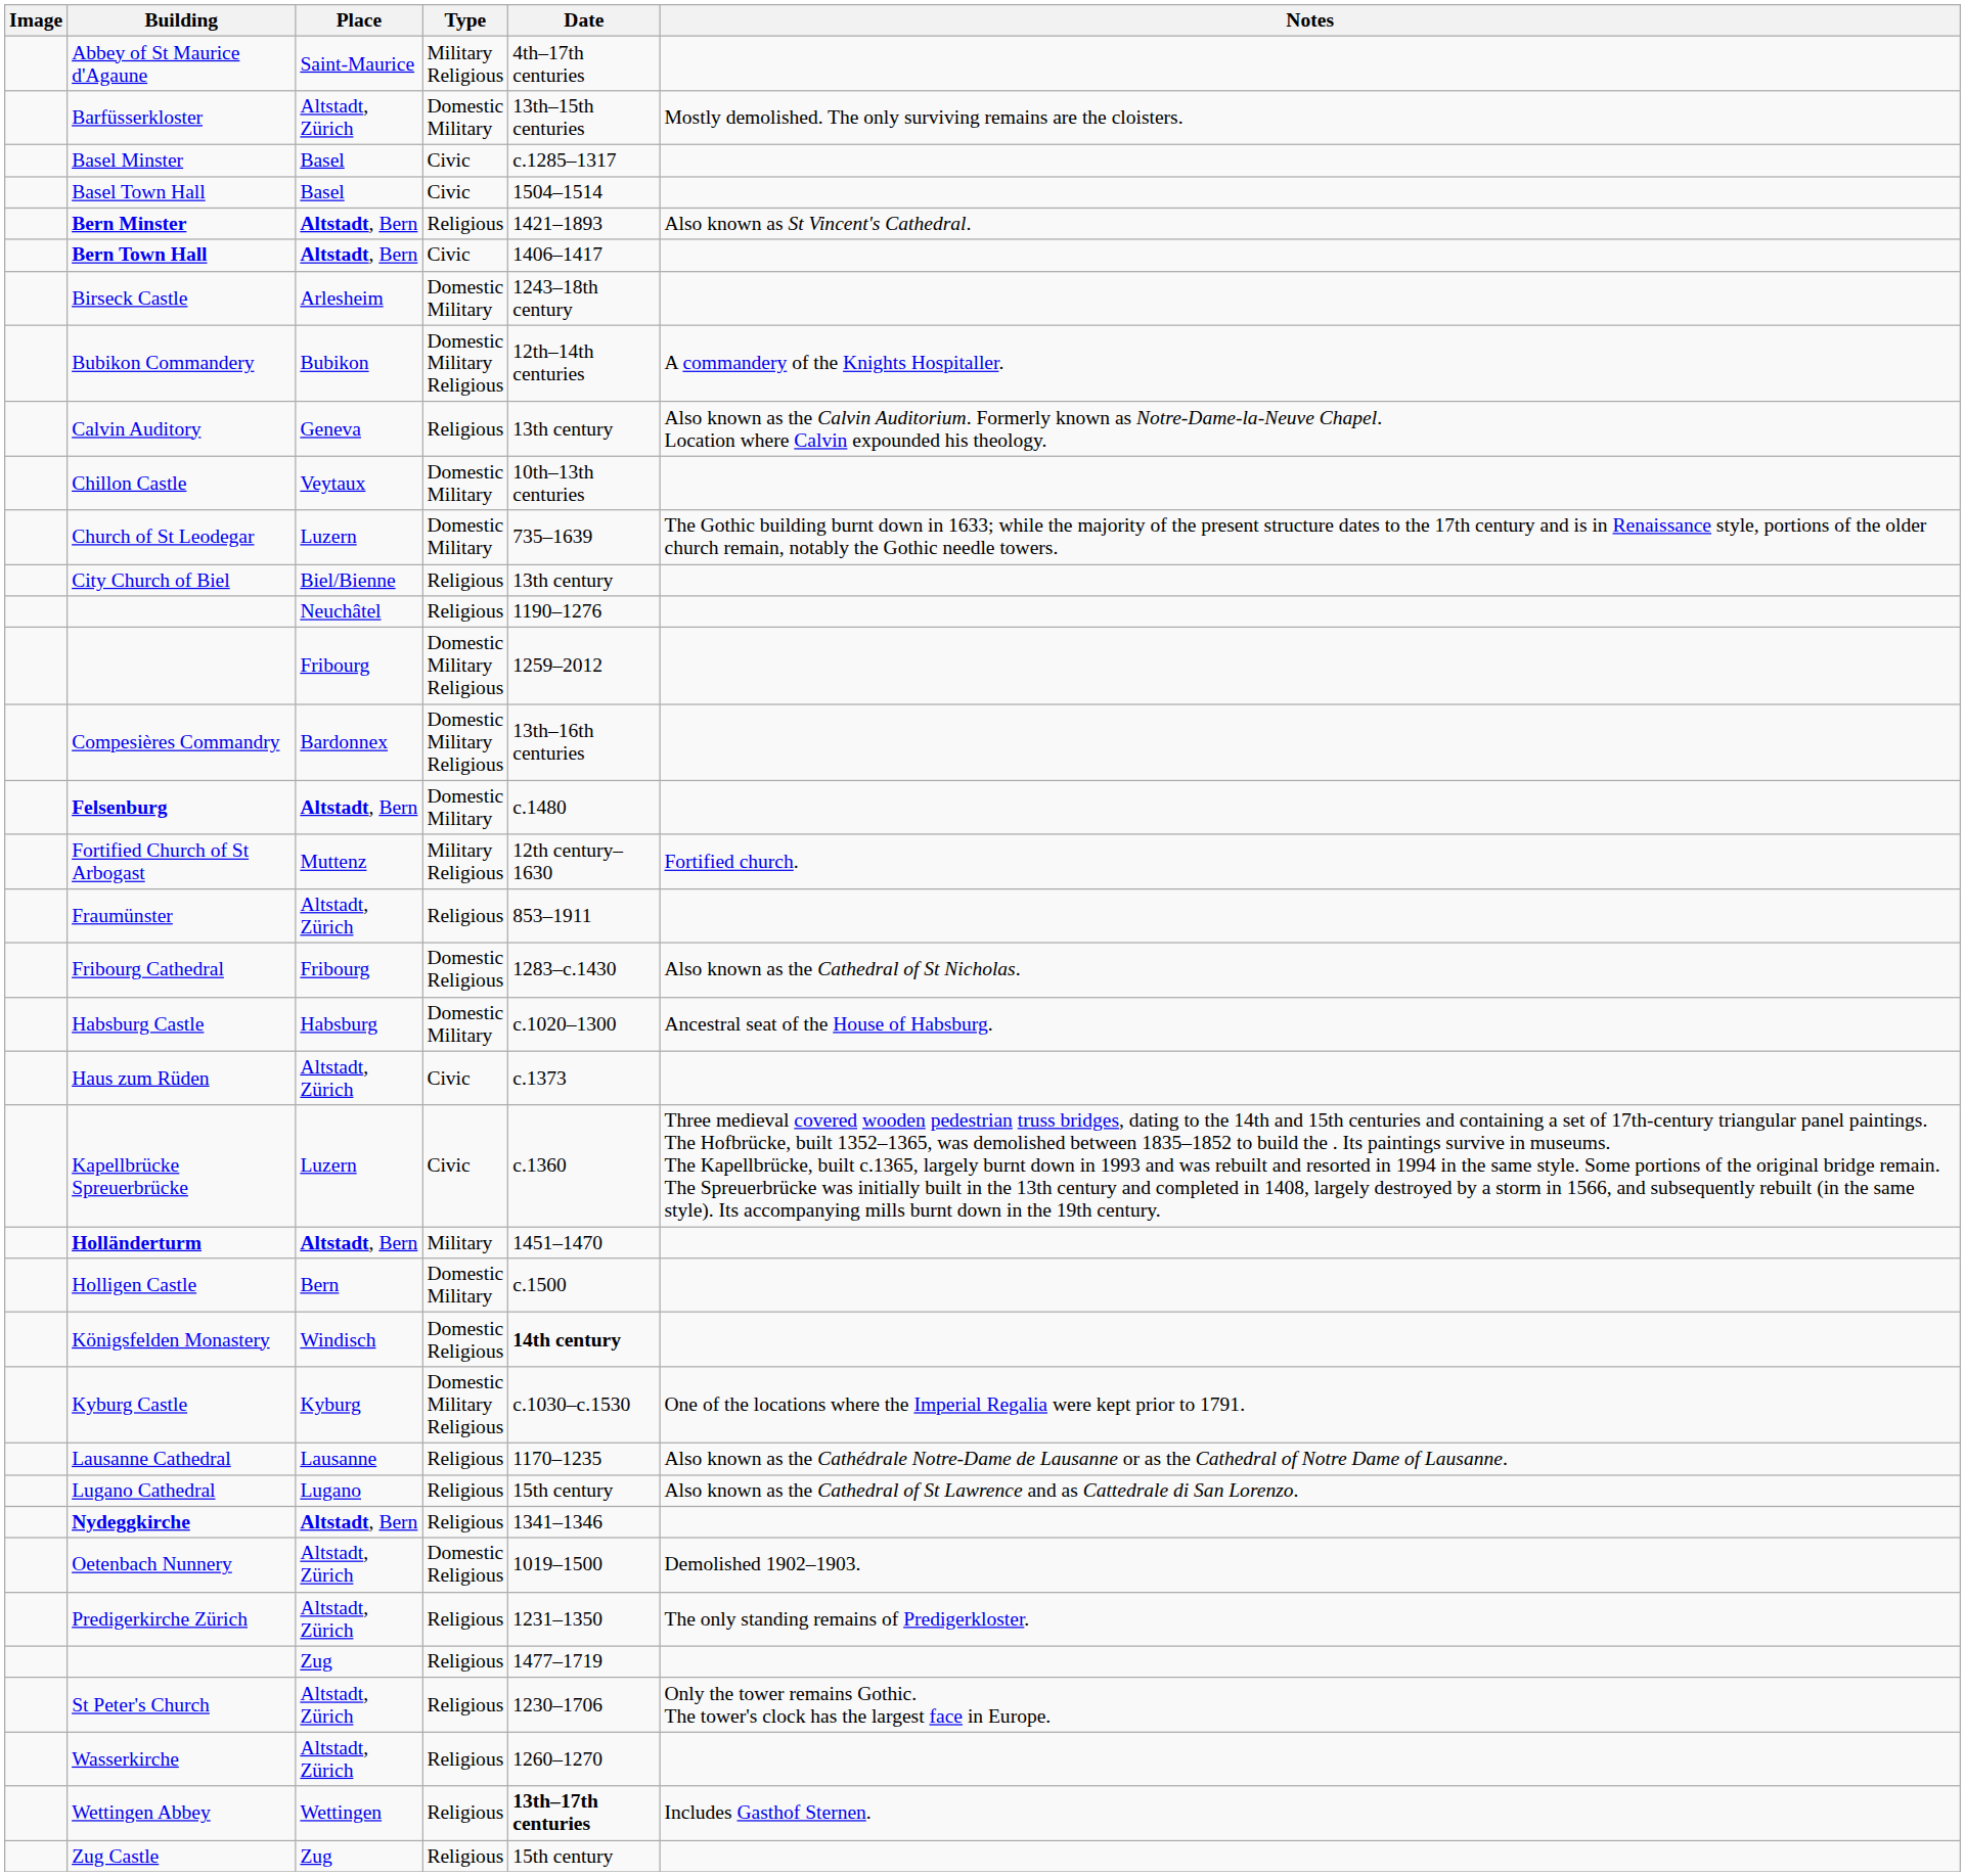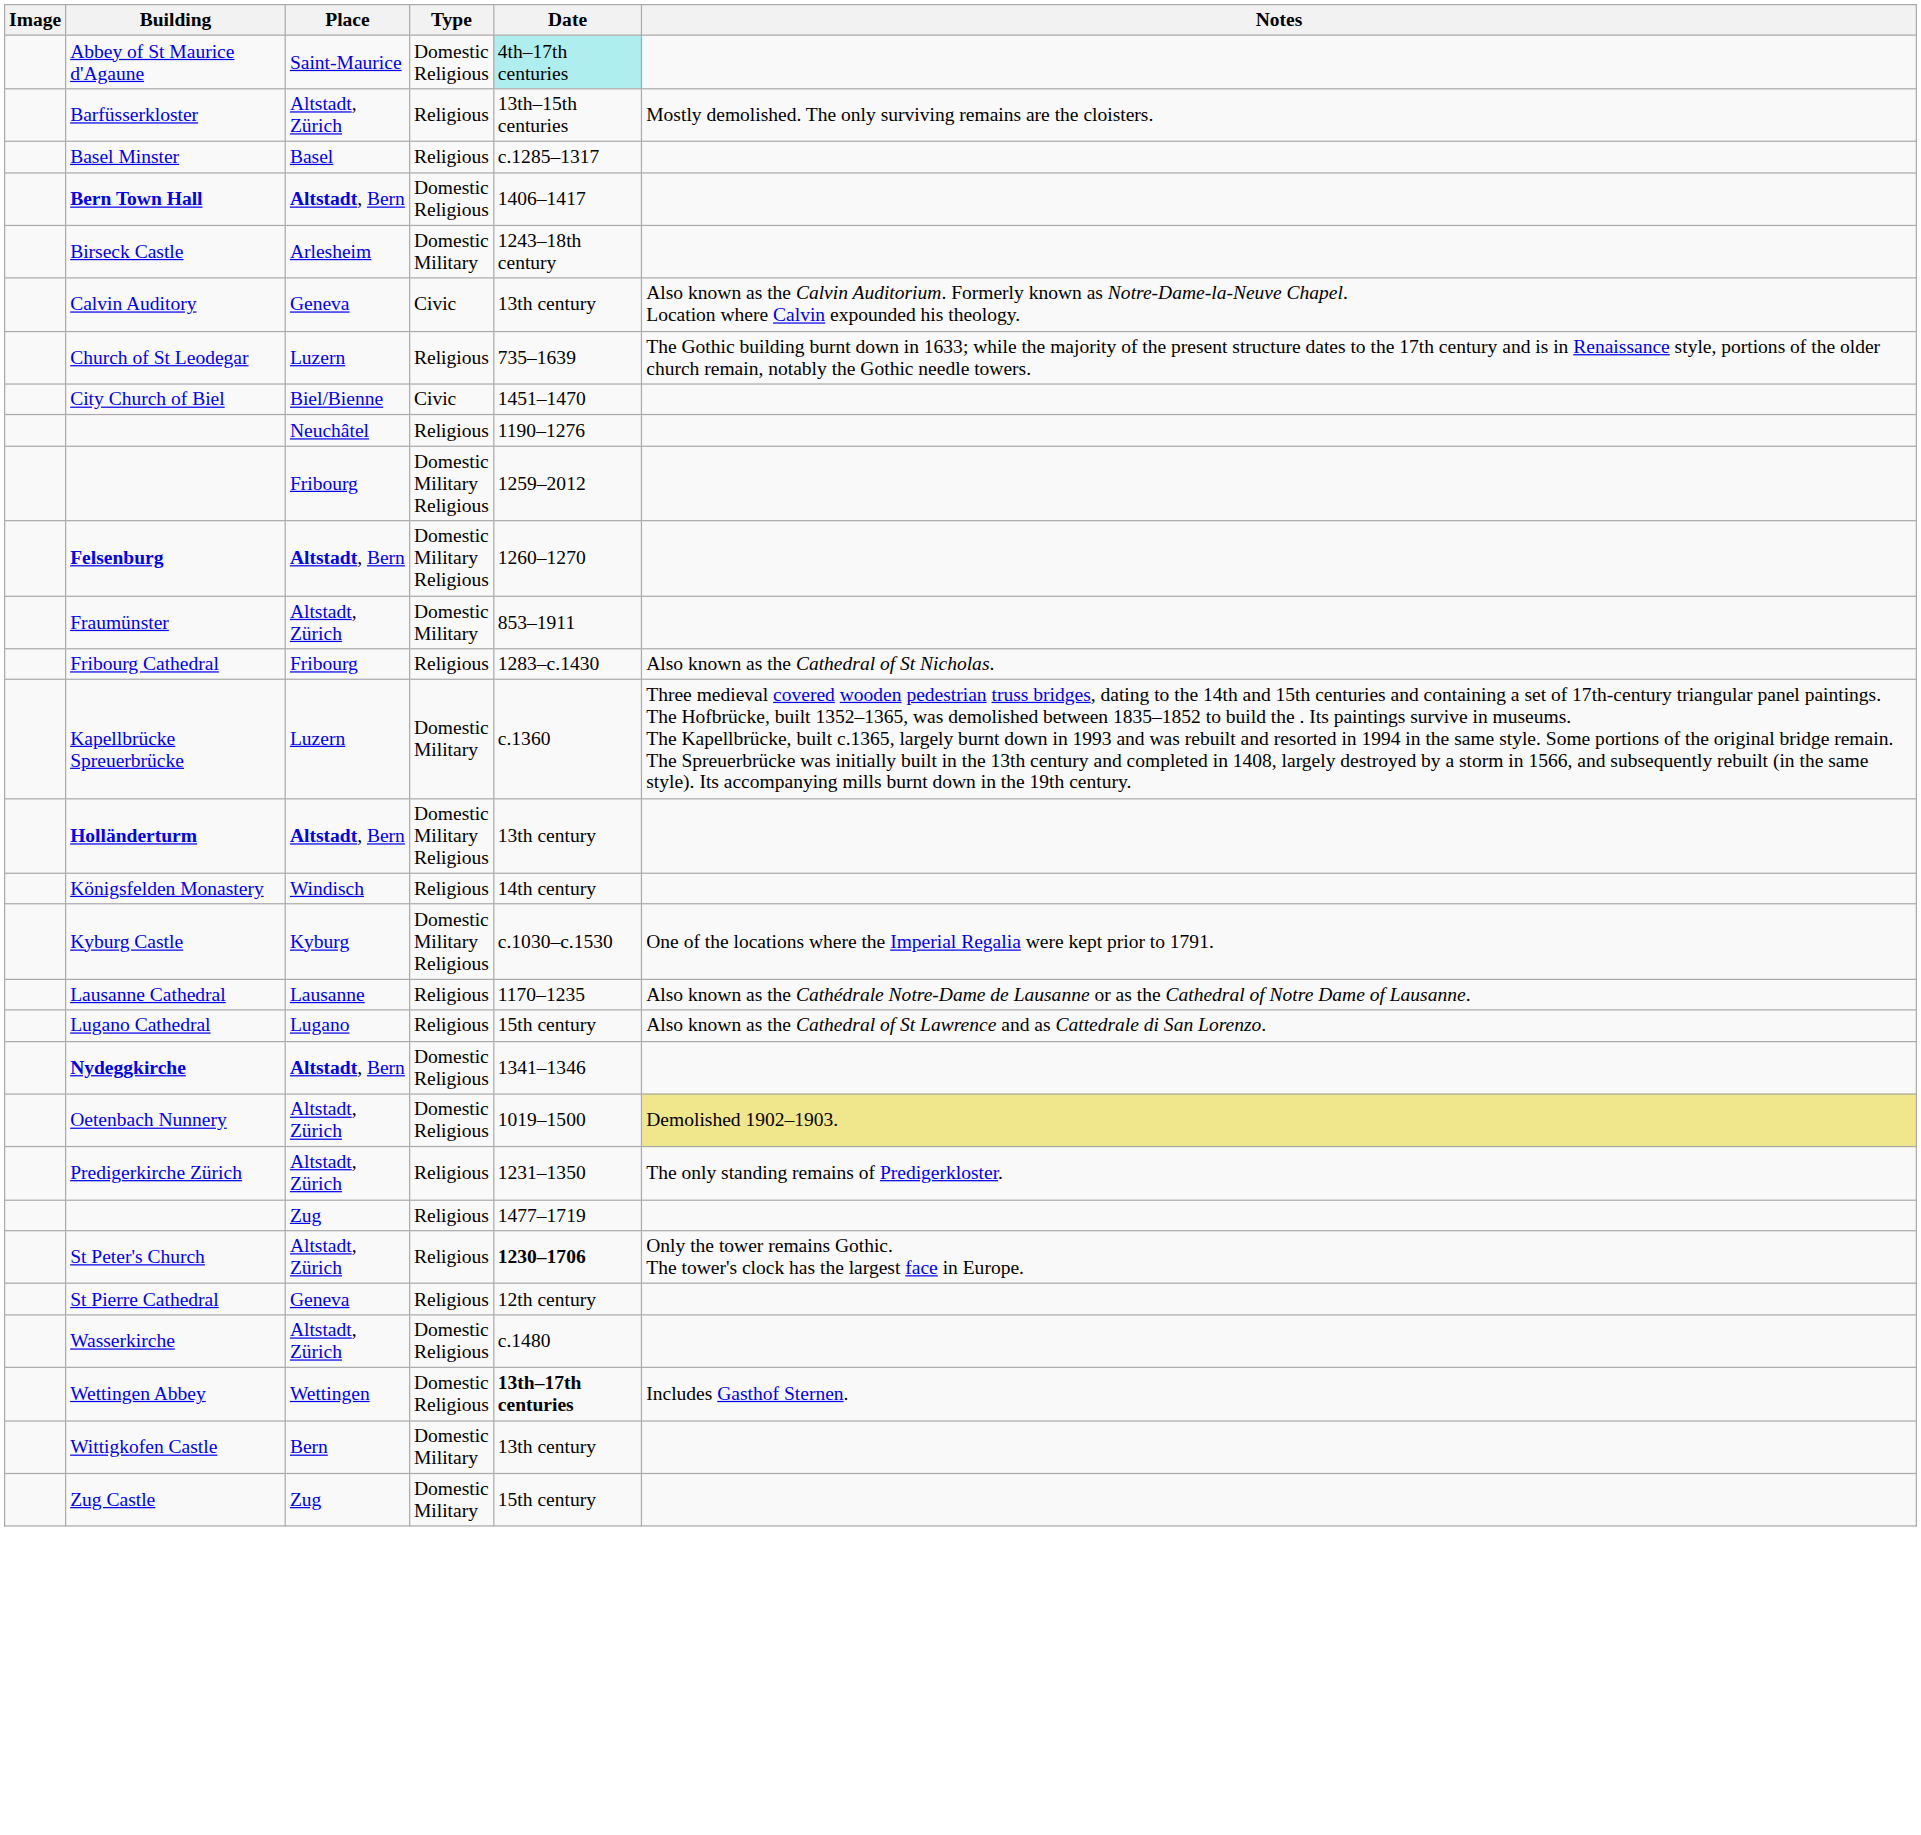Abbey of St Maurice d'Agaune | Type: Military Religious -> Domestic Religious
Abbey of St Maurice d'Agaune | Date: no background -> paleturquoise background
Barfüsserkloster | Type: Domestic Military -> Religious
Basel Minster | Type: Civic -> Religious
- row: Basel Town Hall | Basel | Civic | 1504–1514
- row: Bern Minster | Altstadt, Bern | Religious | 1421–1893 | Also known as St Vincent's Cathedral.
Bern Town Hall | Type: Civic -> Domestic Religious
- row: Bubikon Commandery | Bubikon | Domestic Military Religious | 12th–14th centuries | A commandery of the Knights Hospitaller.
Calvin Auditory | Type: Religious -> Civic
- row: Chillon Castle | Veytaux | Domestic Military | 10th–13th centuries
Church of St Leodegar | Type: Domestic Military -> Religious
City Church of Biel | Type: Religious -> Civic
City Church of Biel | Date: 13th century -> 1451–1470
- row: Compesières Commandry | Bardonnex | Domestic Military Religious | 13th–16th centuries
Felsenburg | Type: Domestic Military -> Domestic Military Religious
Felsenburg | Date: c.1480 -> 1260–1270
- row: Fortified Church of St Arbogast | Muttenz | Military Religious | 12th century–1630 | Fortified church.
Fraumünster | Type: Religious -> Domestic Military
Fribourg Cathedral | Type: Domestic Religious -> Religious
- row: Habsburg Castle | Habsburg | Domestic Military | c.1020–1300 | Ancestral seat of the House of Habsburg.
- row: Haus zum Rüden | Altstadt, Zürich | Civic | c.1373
Kapellbrücke Spreuerbrücke | Type: Civic -> Domestic Military
Holländerturm | Type: Military -> Domestic Military Religious
Holländerturm | Date: 1451–1470 -> 13th century
- row: Holligen Castle | Bern | Domestic Military | c.1500
Königsfelden Monastery | Type: Domestic Religious -> Religious
Königsfelden Monastery | Date: bold -> normal
Nydeggkirche | Type: Religious -> Domestic Religious
Oetenbach Nunnery | Notes: no background -> khaki background
St Peter's Church | Date: normal -> bold
+ row: St Pierre Cathedral | Geneva | Religious | 12th century
Wasserkirche | Type: Religious -> Domestic Religious
Wasserkirche | Date: 1260–1270 -> c.1480
Wettingen Abbey | Type: Religious -> Domestic Religious
+ row: Wittigkofen Castle | Bern | Domestic Military | 13th century
Zug Castle | Type: Religious -> Domestic Military
